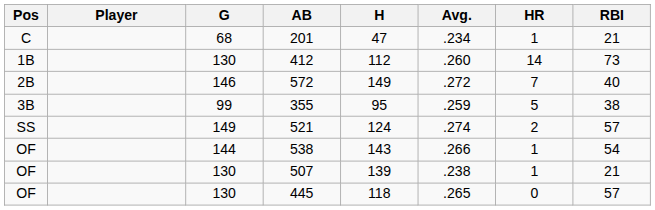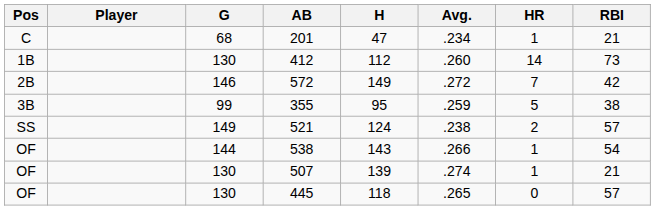572 | RBI: 40 -> 42
521 | Avg.: .274 -> .238
507 | Avg.: .238 -> .274
